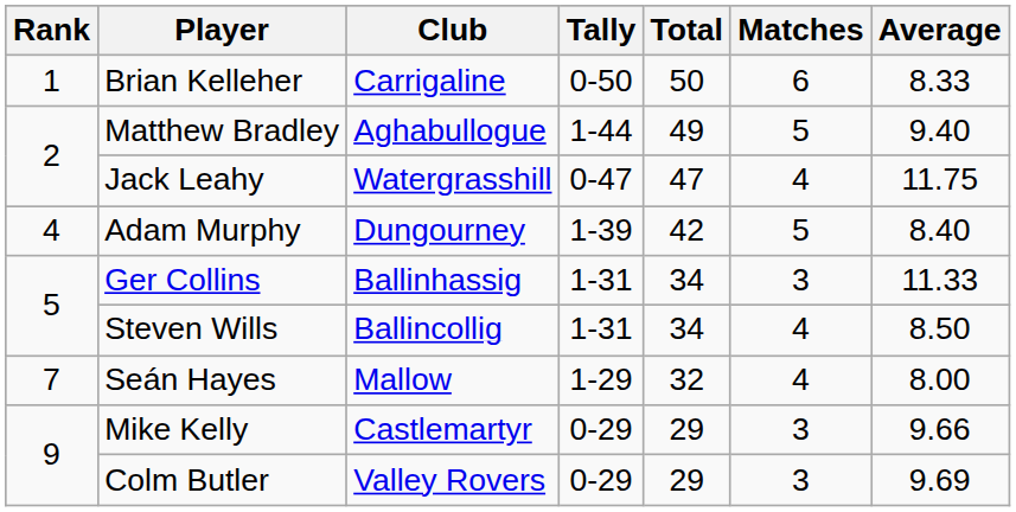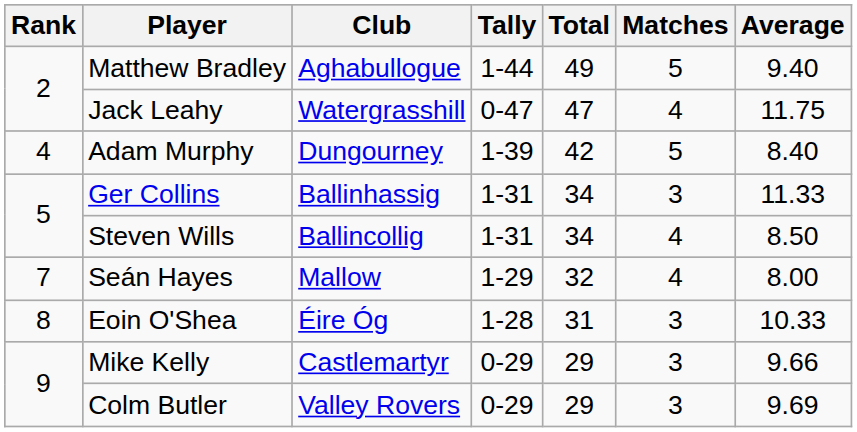- row: 1 | Brian Kelleher | Carrigaline | 0-50 | 50 | 6 | 8.33
+ row: 8 | Eoin O'Shea | Éire Óg | 1-28 | 31 | 3 | 10.33
